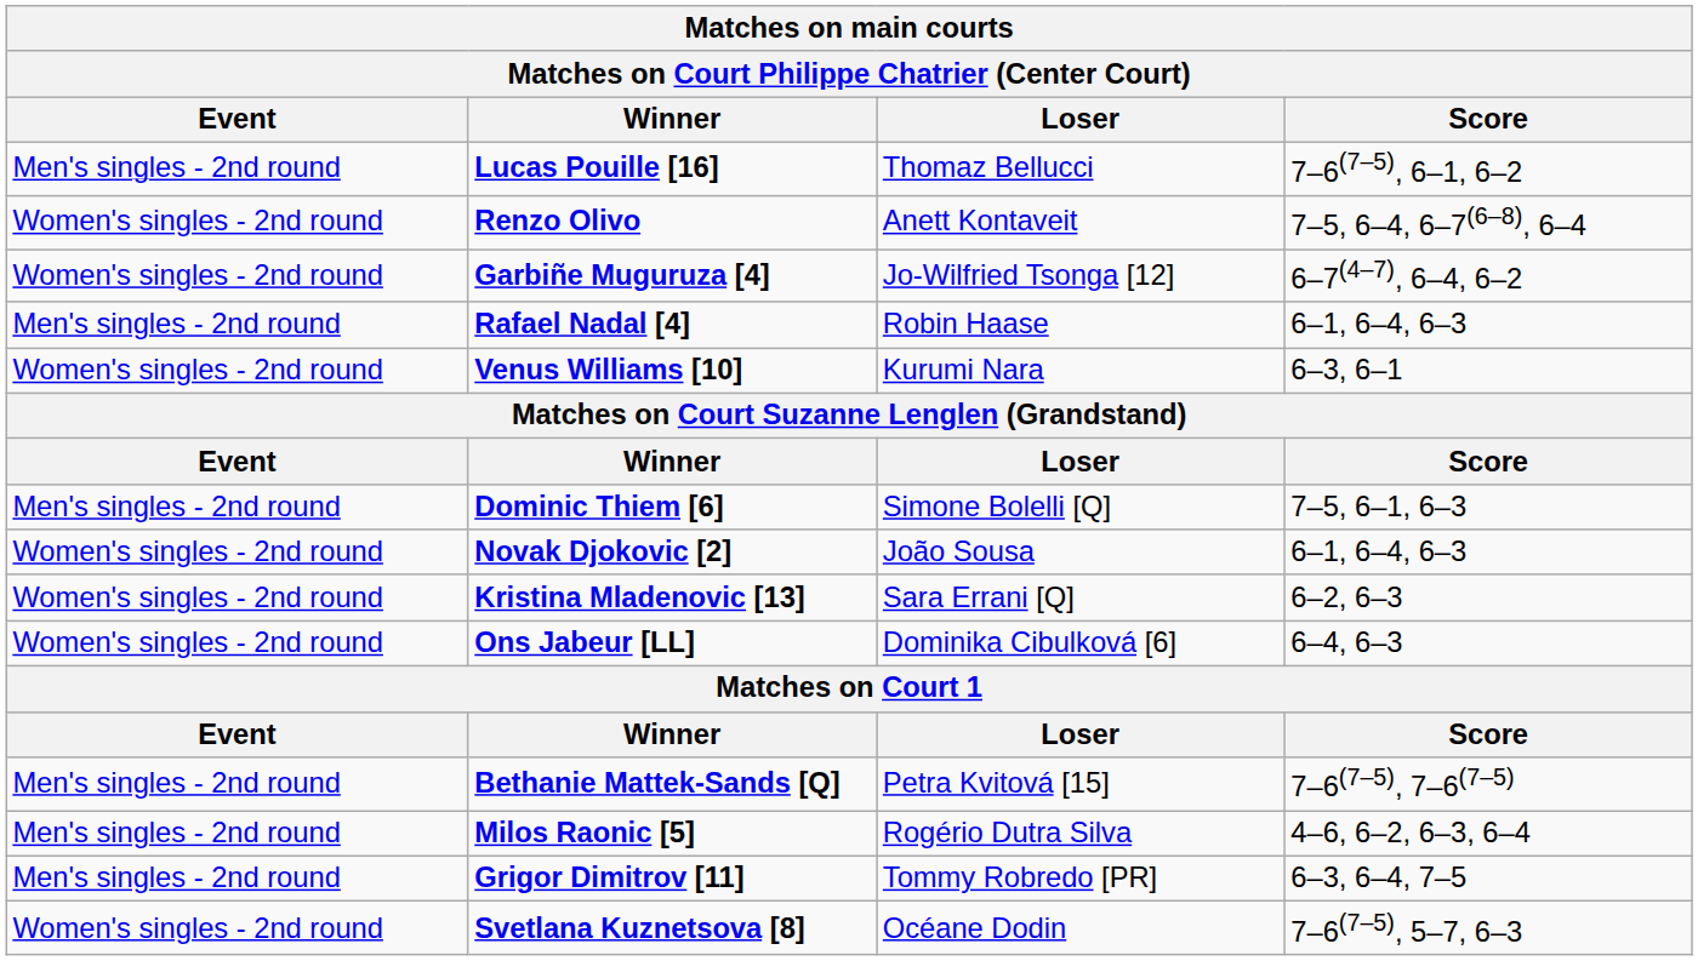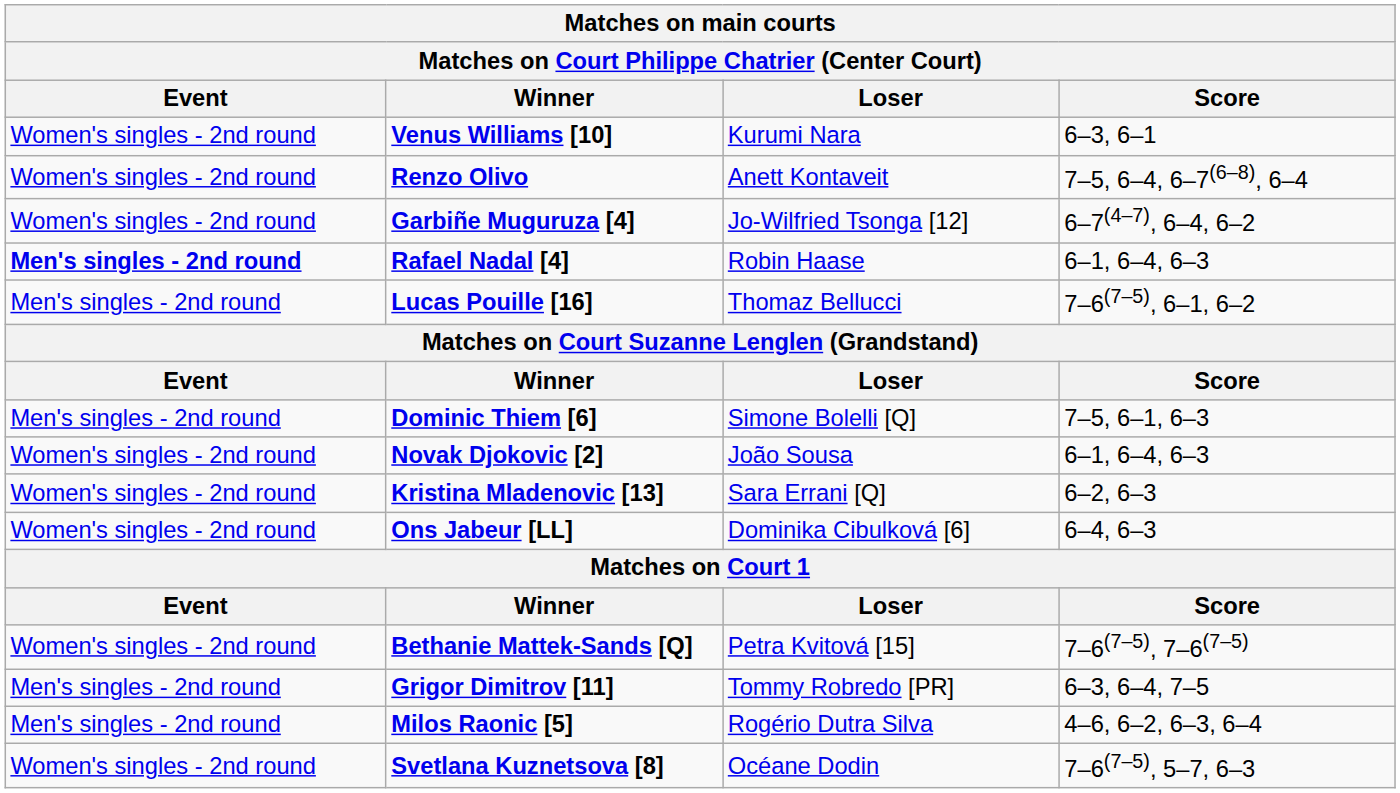rows swapped: Venus Williams [10] <-> Lucas Pouille [16]
Rafael Nadal [4] | Event: normal -> bold
Bethanie Mattek-Sands [Q] | Event: Men's singles - 2nd round -> Women's singles - 2nd round
rows swapped: Grigor Dimitrov [11] <-> Milos Raonic [5]
